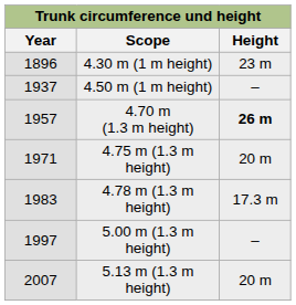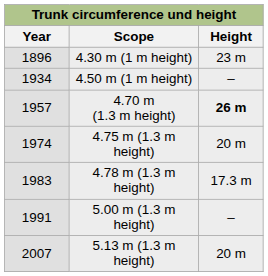4.50 m (1 m height) | Year: 1937 -> 1934
4.75 m (1.3 m height) | Year: 1971 -> 1974
5.00 m (1.3 m height) | Year: 1997 -> 1991
